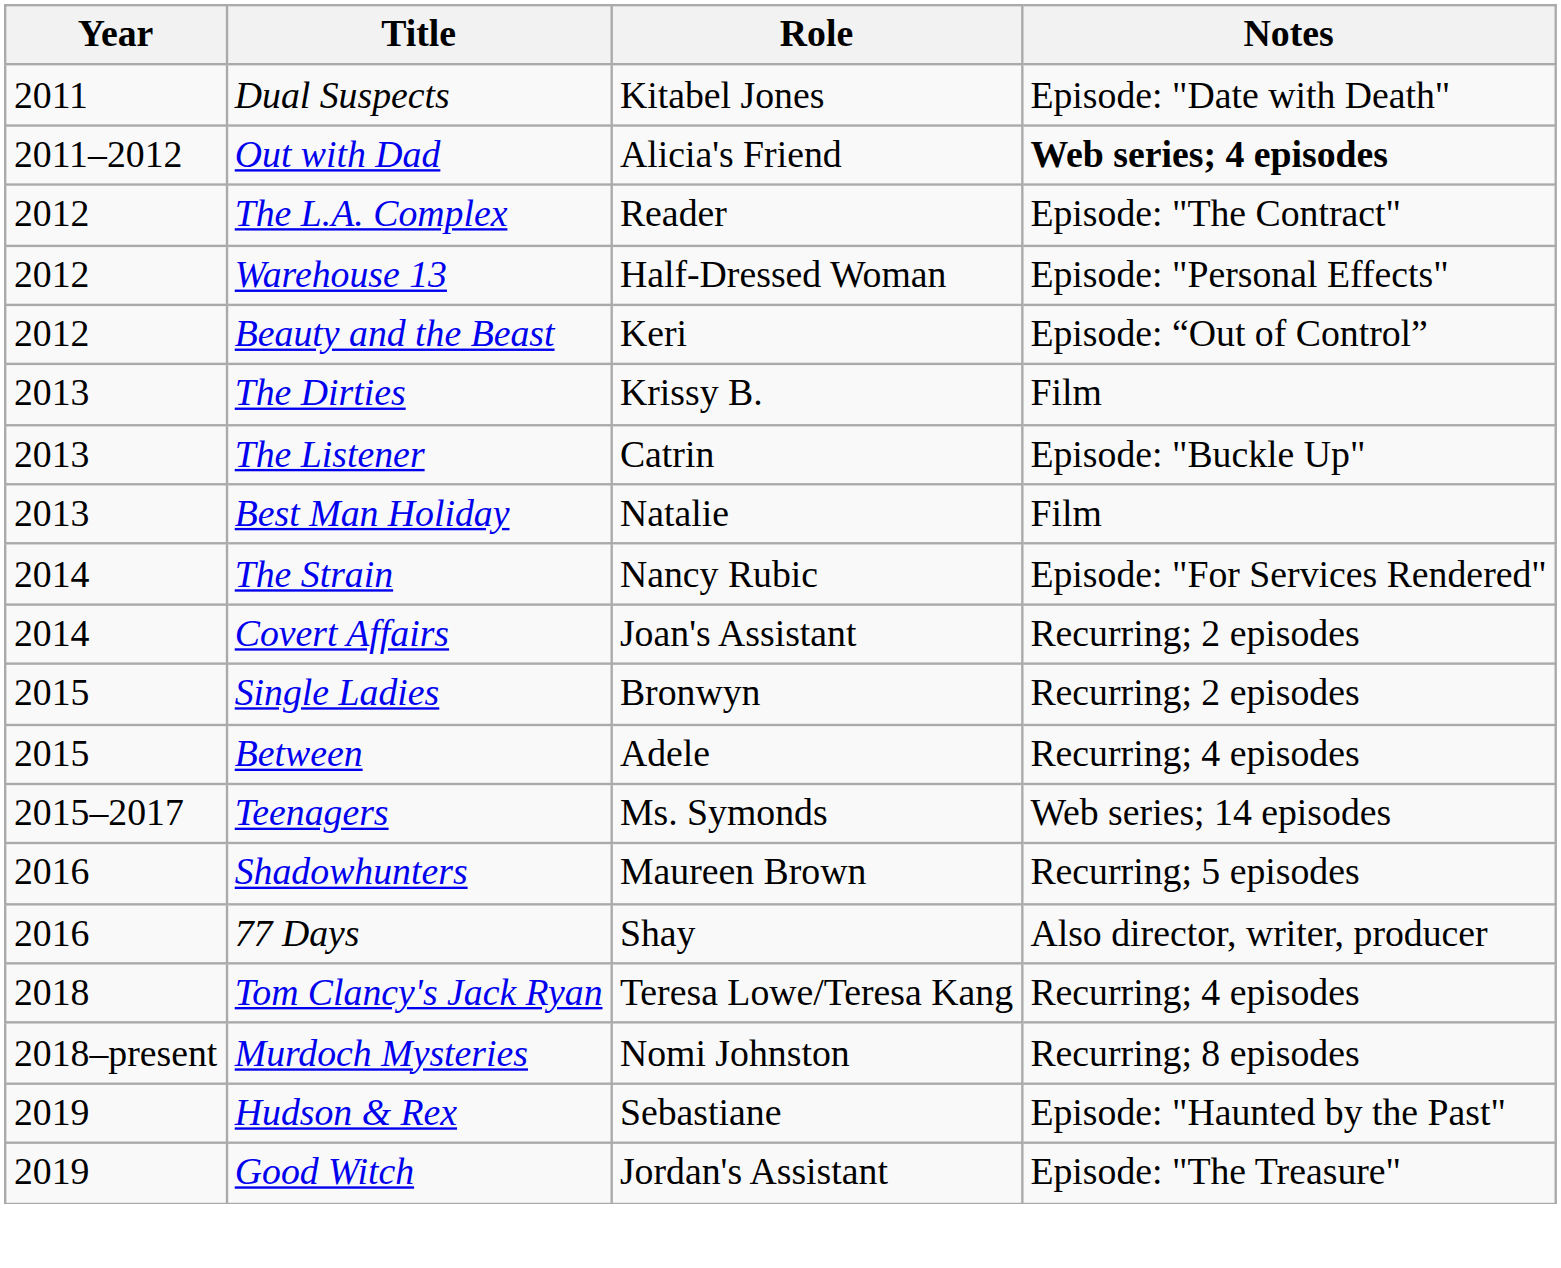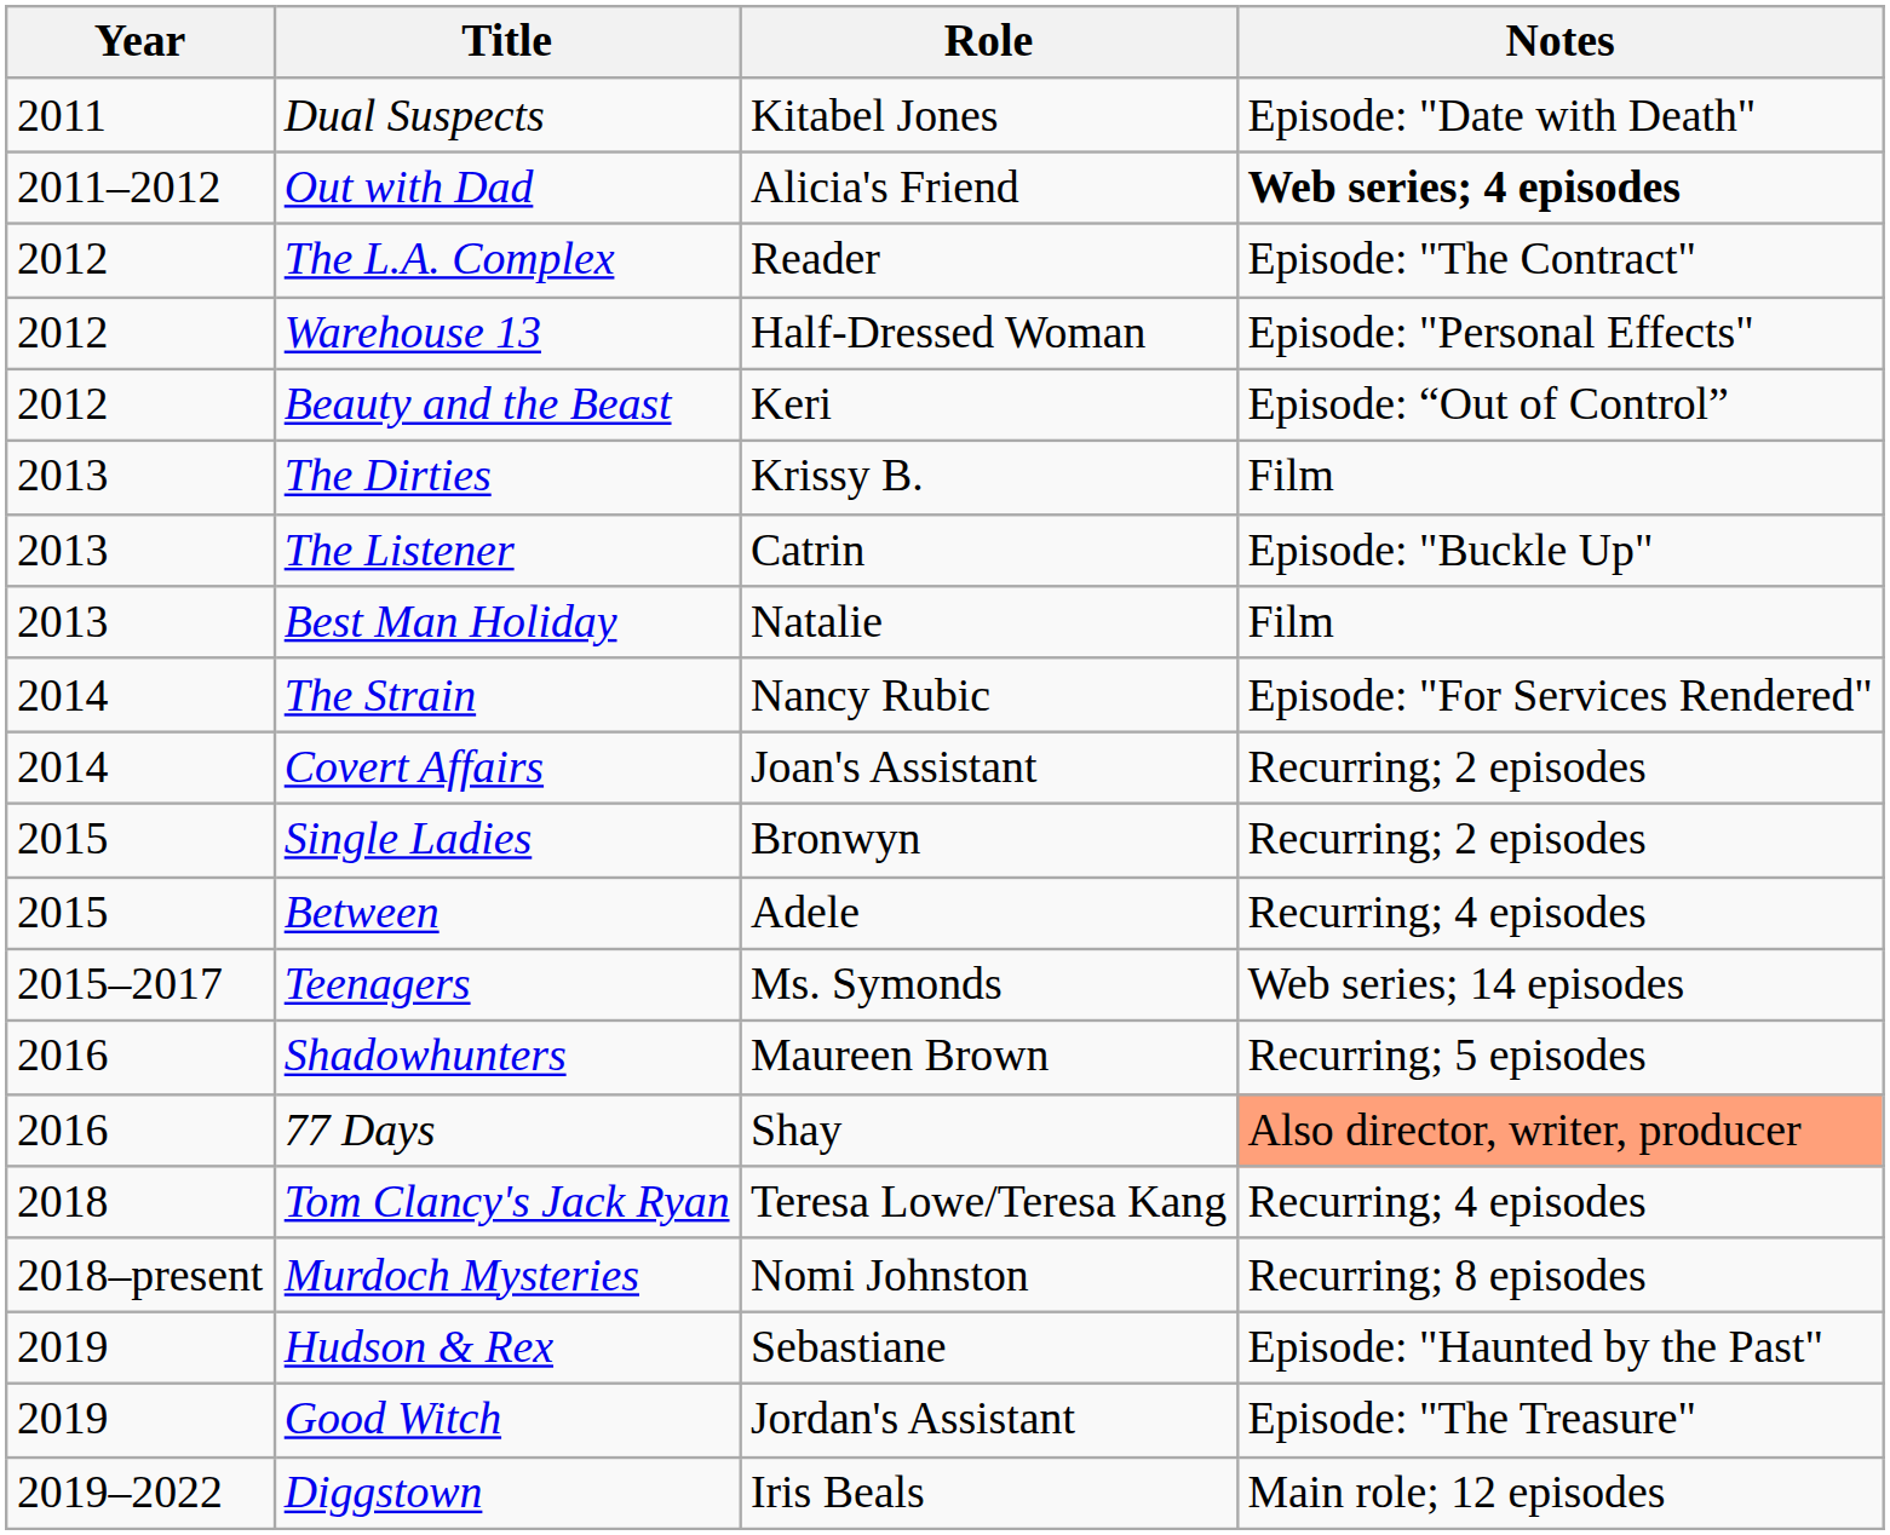77 Days | Notes: no background -> lightsalmon background
+ row: 2019–2022 | Diggstown | Iris Beals | Main role; 12 episodes
